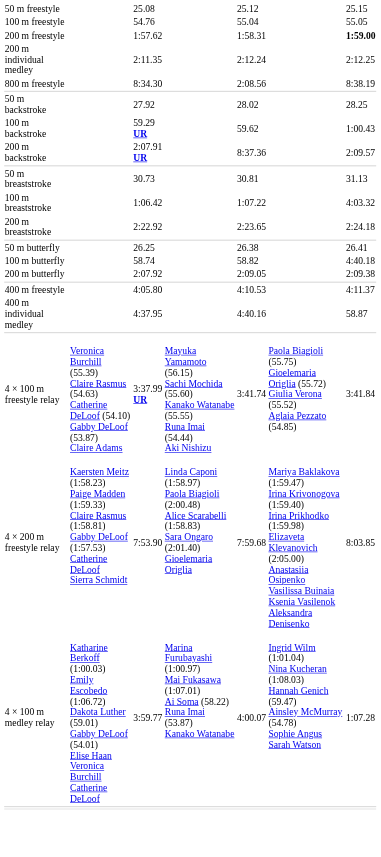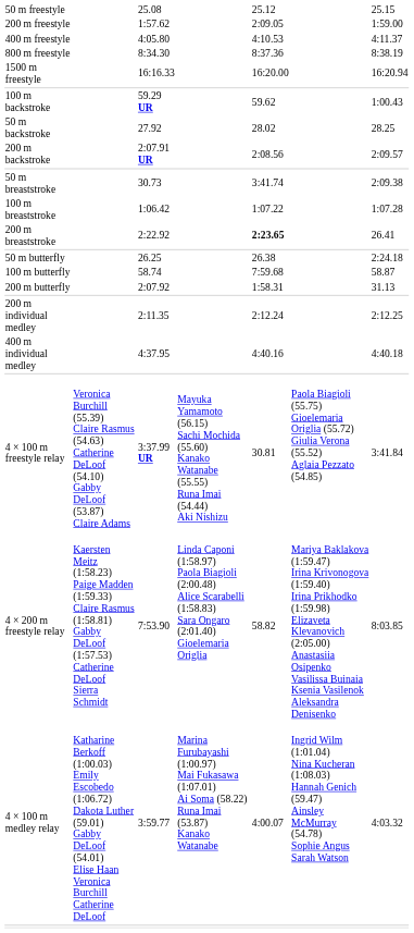- row: 100 m freestyle | 54.76 | 55.04 | 55.05
200 m freestyle | column 5: 1:58.31 -> 2:09.05
200 m freestyle | column 7: bold -> normal
rows swapped: 400 m freestyle <-> 200 m individual medley
800 m freestyle | column 5: 2:08.56 -> 8:37.36
+ row: 1500 m freestyle | 16:16.33 | 16:20.00 | 16:20.94
rows swapped: 50 m backstroke <-> 100 m backstroke
200 m backstroke | column 5: 8:37.36 -> 2:08.56
50 m breaststroke | column 5: 30.81 -> 3:41.74
50 m breaststroke | column 7: 31.13 -> 2:09.38
100 m breaststroke | column 7: 4:03.32 -> 1:07.28
200 m breaststroke | column 5: normal -> bold
200 m breaststroke | column 7: 2:24.18 -> 26.41
50 m butterfly | column 7: 26.41 -> 2:24.18
100 m butterfly | column 5: 58.82 -> 7:59.68
100 m butterfly | column 7: 4:40.18 -> 58.87
200 m butterfly | column 5: 2:09.05 -> 1:58.31
200 m butterfly | column 7: 2:09.38 -> 31.13
400 m individual medley | column 7: 58.87 -> 4:40.18
4 × 100 m freestyle relay | column 5: 3:41.74 -> 30.81
4 × 200 m freestyle relay | column 5: 7:59.68 -> 58.82
4 × 100 m medley relay | column 7: 1:07.28 -> 4:03.32
